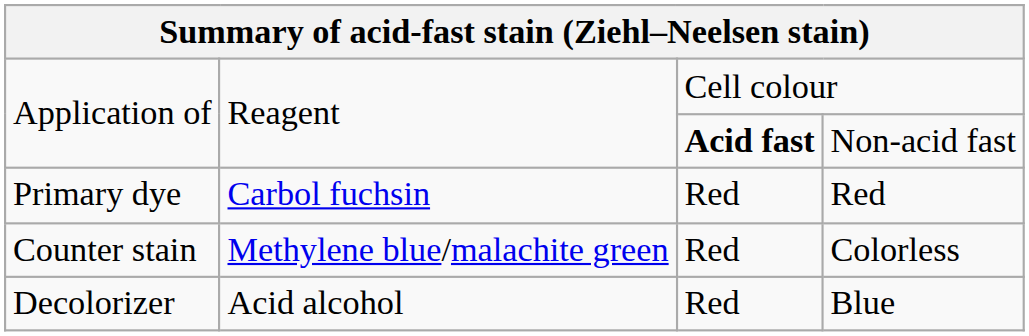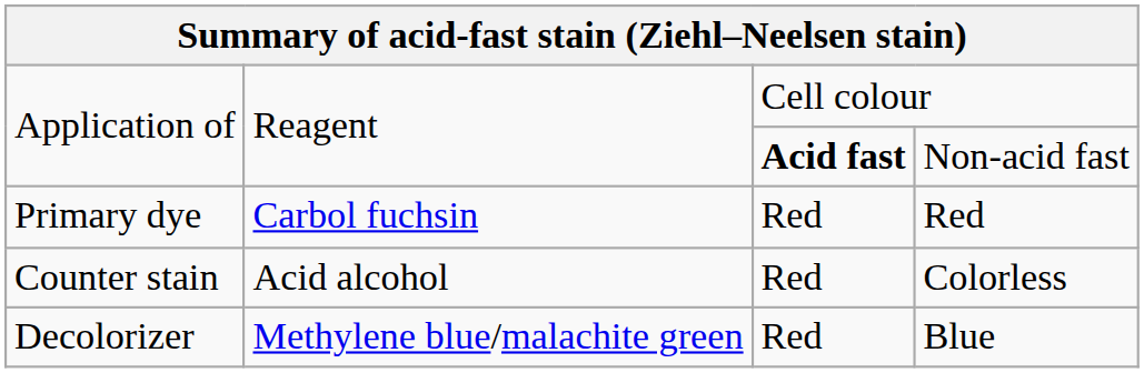Colorless | column 2: Methylene blue/malachite green -> Acid alcohol
Blue | column 2: Acid alcohol -> Methylene blue/malachite green
